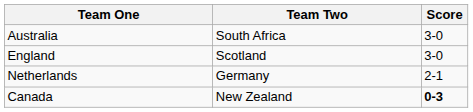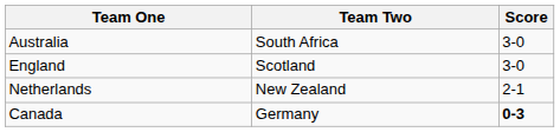Netherlands | Team Two: Germany -> New Zealand
Canada | Team Two: New Zealand -> Germany
